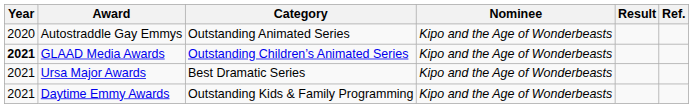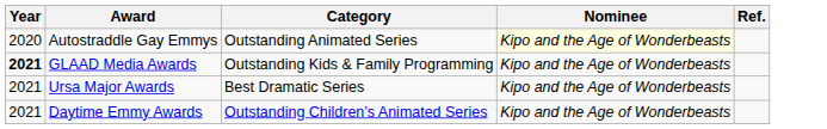- column: Result
Autostraddle Gay Emmys | Nominee: no background -> lightyellow background
GLAAD Media Awards | Category: Outstanding Children’s Animated Series -> Outstanding Kids & Family Programming
Daytime Emmy Awards | Category: Outstanding Kids & Family Programming -> Outstanding Children’s Animated Series
